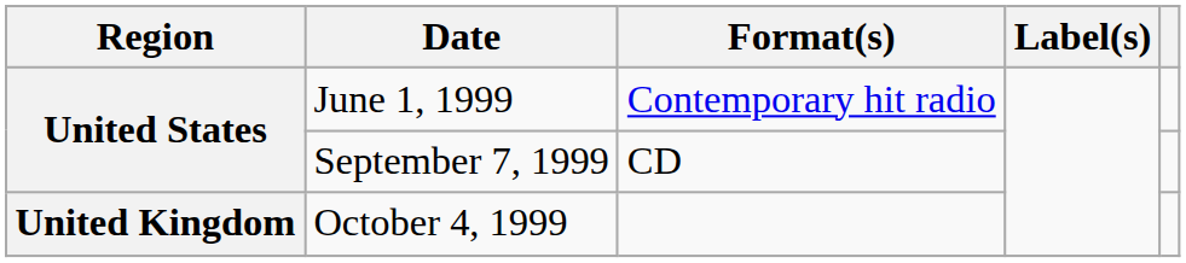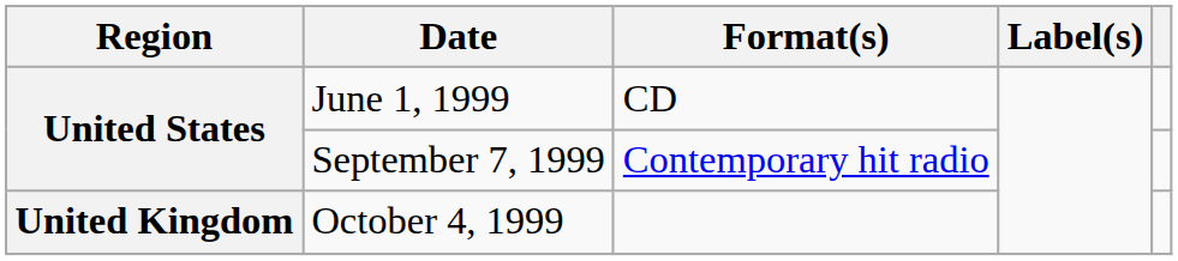June 1, 1999 | Format(s): Contemporary hit radio -> CD
September 7, 1999 | Format(s): CD -> Contemporary hit radio
